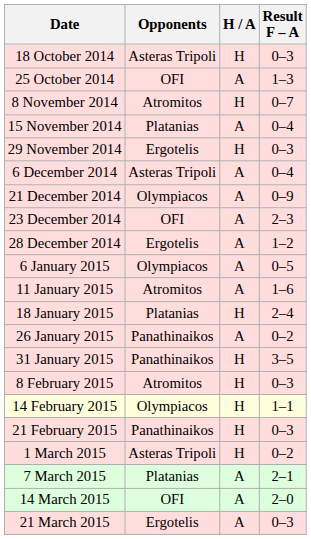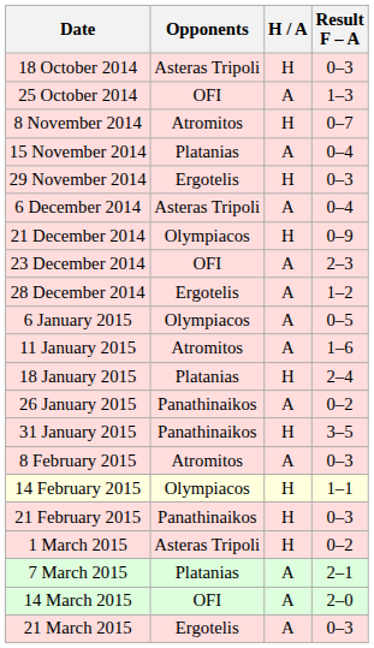21 December 2014 | H / A: A -> H
8 February 2015 | H / A: H -> A
